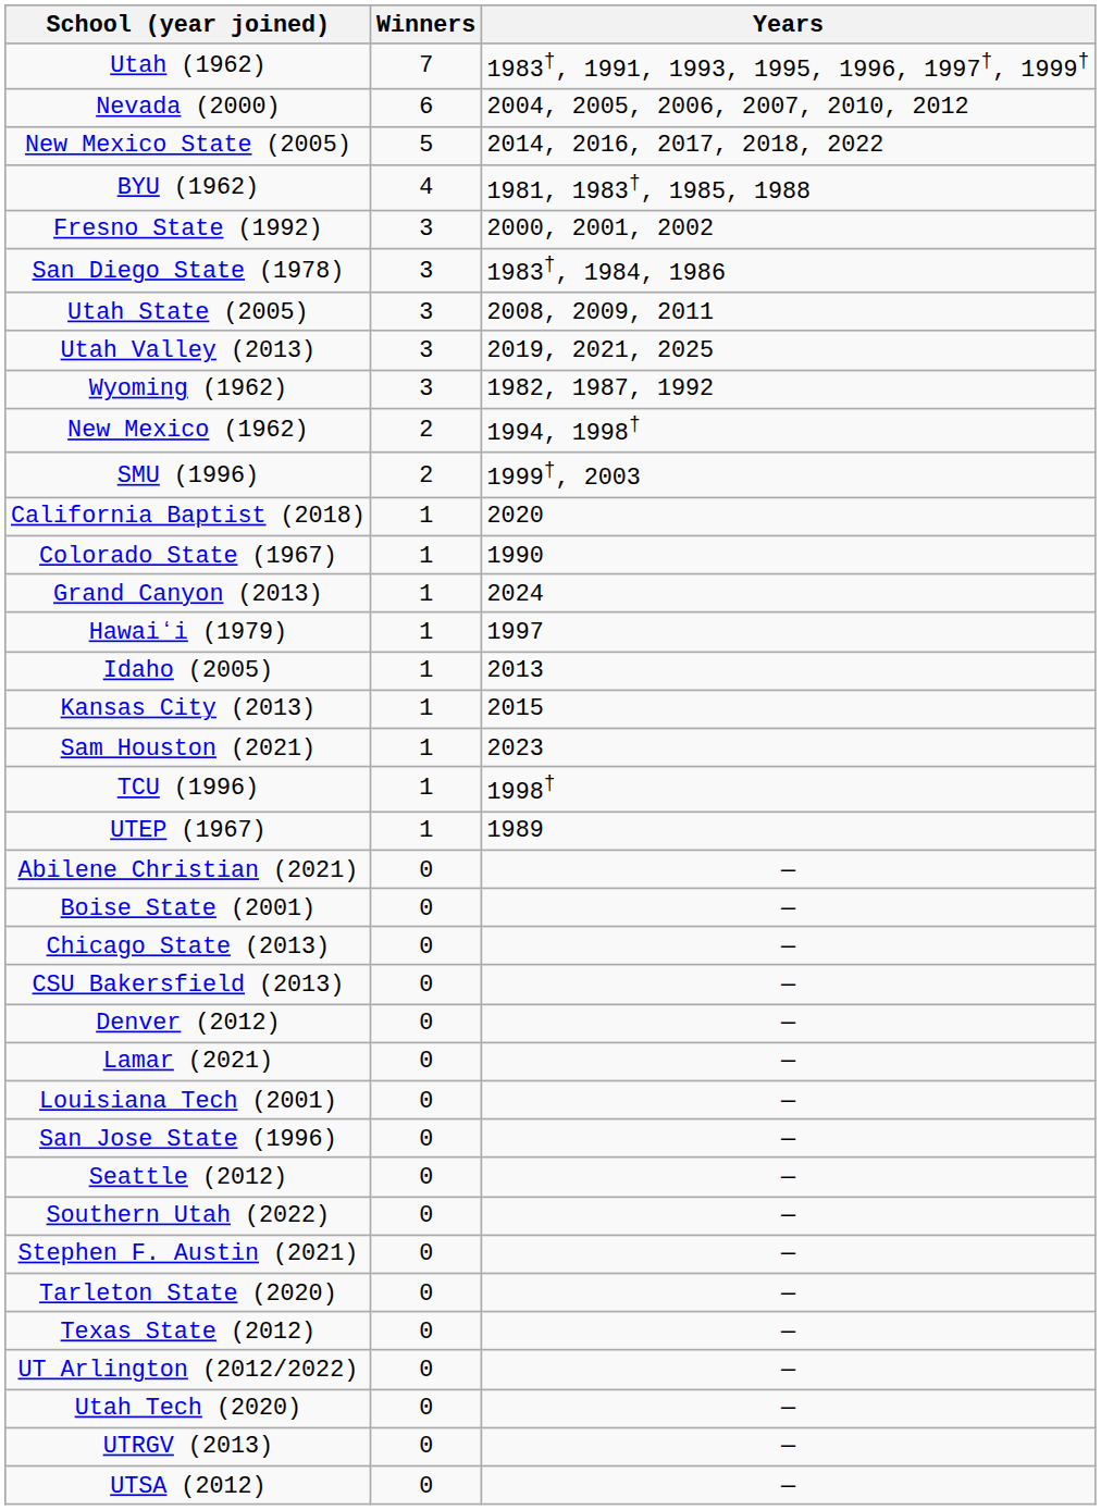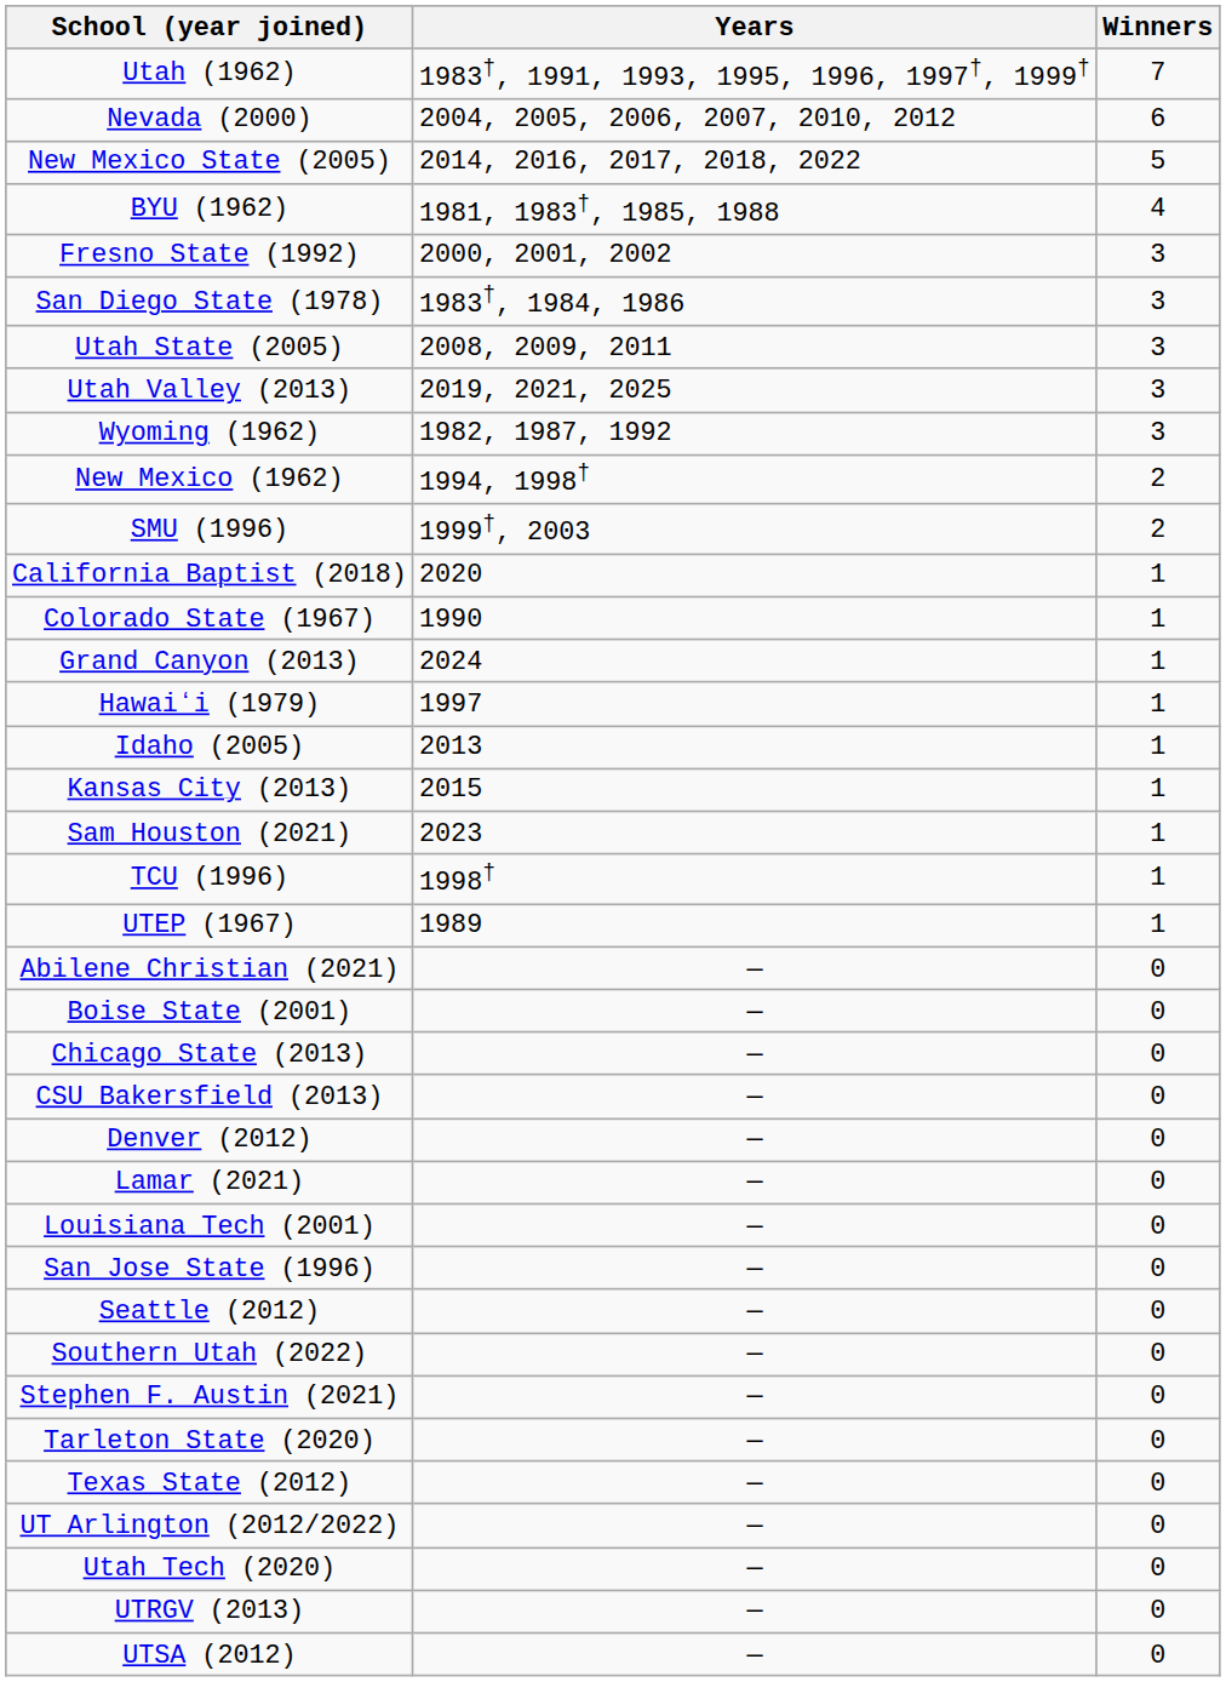columns swapped: Winners <-> Years
